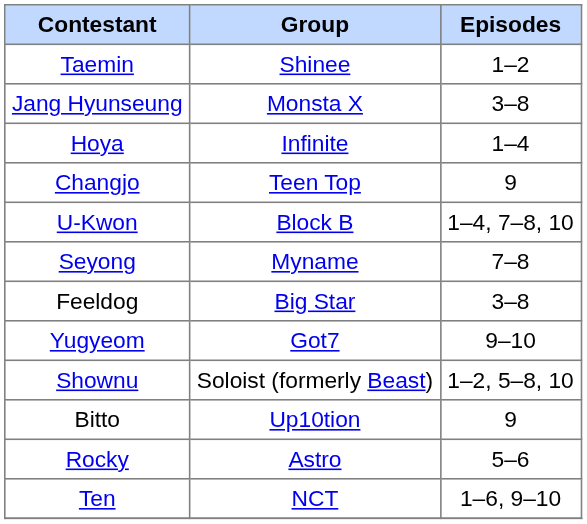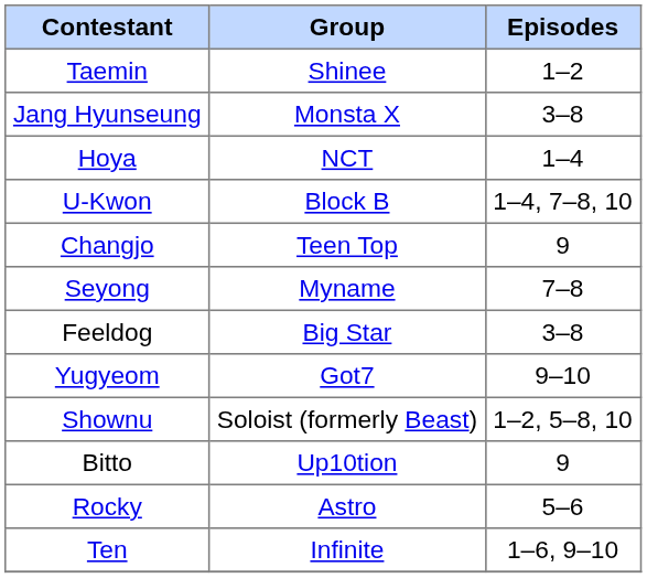Hoya | Group: Infinite -> NCT
rows swapped: Changjo <-> U-Kwon
Ten | Group: NCT -> Infinite
